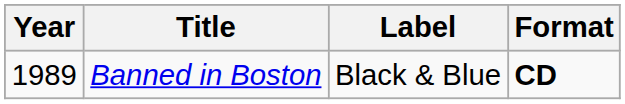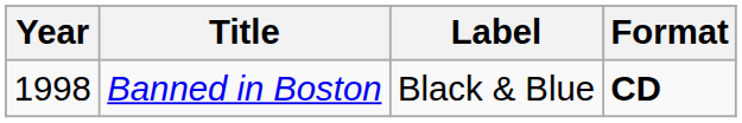Banned in Boston | Year: 1989 -> 1998
